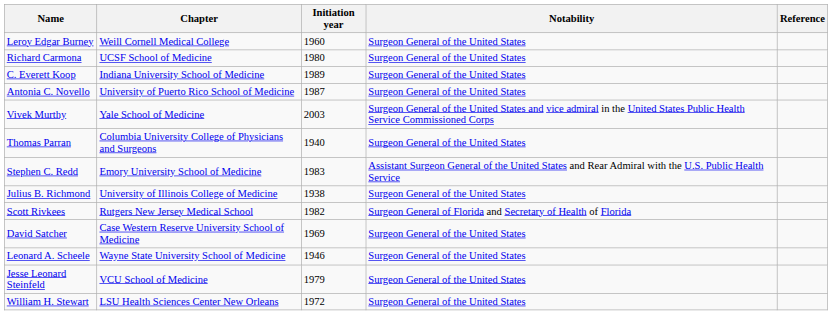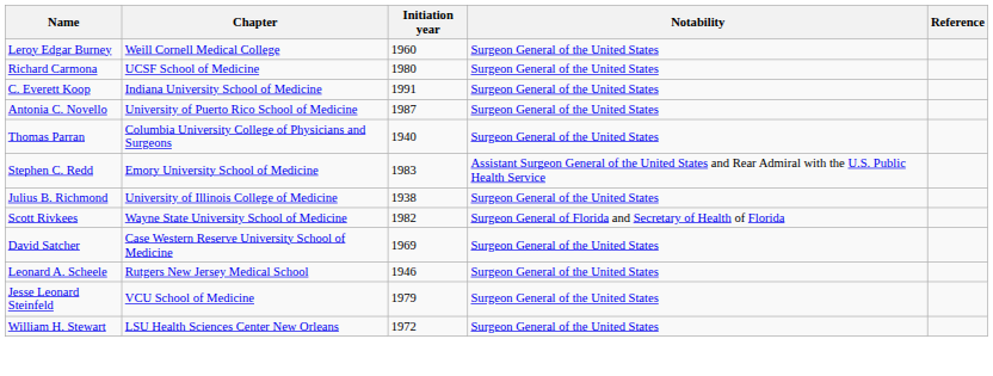C. Everett Koop | Initiation year: 1989 -> 1991
- row: Vivek Murthy | Yale School of Medicine | 2003 | Surgeon General of the United States and vice admiral in the United States Public Health Service Commissioned Corps
Scott Rivkees | Chapter: Rutgers New Jersey Medical School -> Wayne State University School of Medicine
Leonard A. Scheele | Chapter: Wayne State University School of Medicine -> Rutgers New Jersey Medical School
